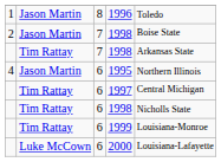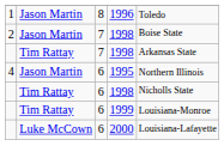- row: Tim Rattay | 6 | 1997 | Central Michigan
